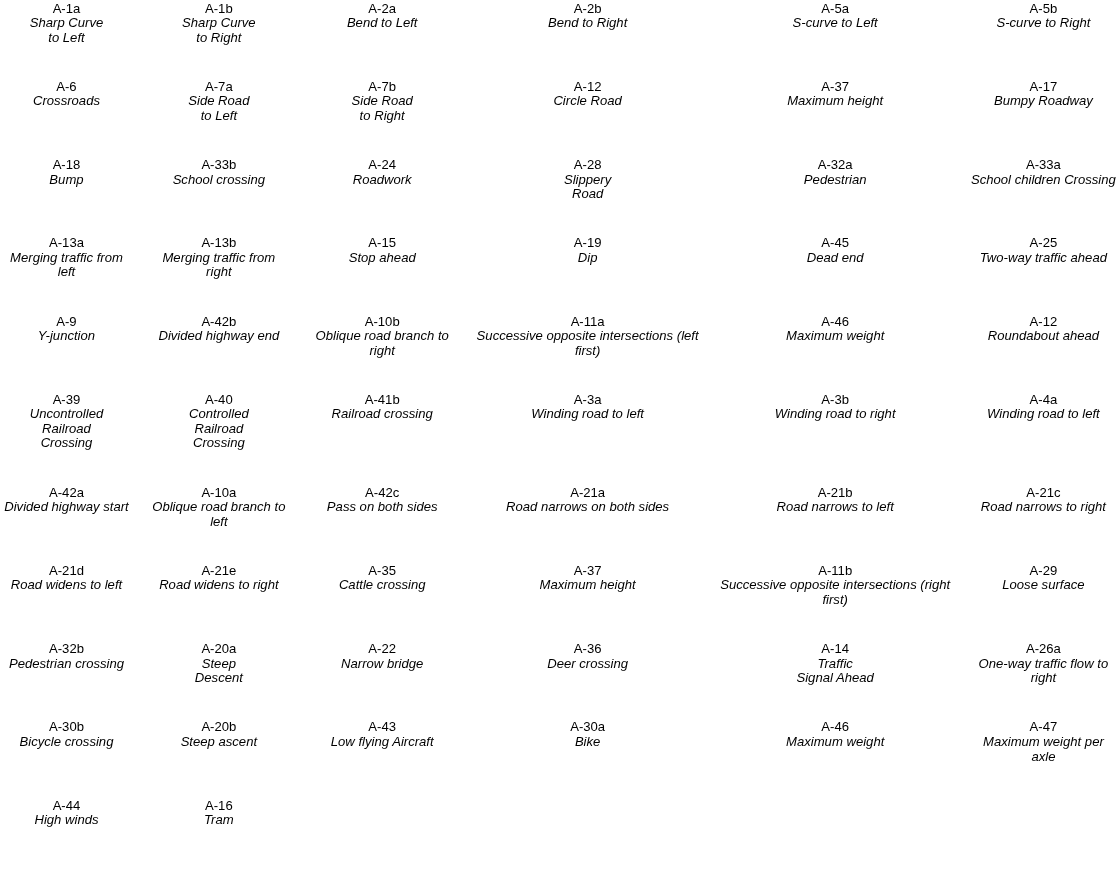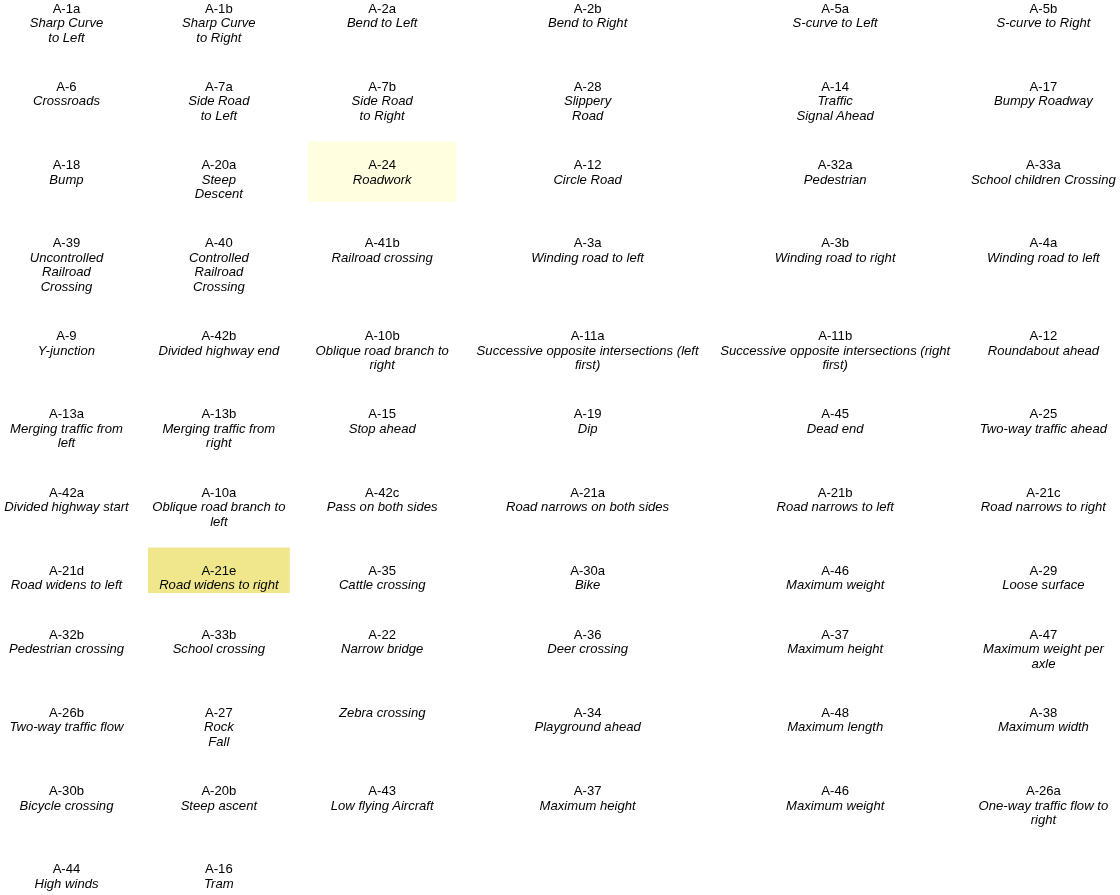A-6 Crossroads | column 4: A-12 Circle Road -> A-28 Slippery Road
A-6 Crossroads | column 5: A-37 Maximum height -> A-14 Traffic Signal Ahead
A-18 Bump | column 2: A-33b School crossing -> A-20a Steep Descent
A-18 Bump | column 3: no background -> lightyellow background
A-18 Bump | column 4: A-28 Slippery Road -> A-12 Circle Road
rows swapped: A-39 Uncontrolled Railroad Crossing <-> A-13a Merging traffic from left
A-9 Y-junction | column 5: A-46 Maximum weight -> A-11b Successive opposite intersections (right first)
A-21d Road widens to left | column 2: no background -> khaki background
A-21d Road widens to left | column 4: A-37 Maximum height -> A-30a Bike
A-21d Road widens to left | column 5: A-11b Successive opposite intersections (right first) -> A-46 Maximum weight
A-32b Pedestrian crossing | column 2: A-20a Steep Descent -> A-33b School crossing
A-32b Pedestrian crossing | column 5: A-14 Traffic Signal Ahead -> A-37 Maximum height
A-32b Pedestrian crossing | column 6: A-26a One-way traffic flow to right -> A-47 Maximum weight per axle
+ row: A-26b Two-way traffic flow | A-27 Rock Fall | Zebra crossing | A-34 Playground ahead | A-48 Maximum length | A-38 Maximum width
A-30b Bicycle crossing | column 4: A-30a Bike -> A-37 Maximum height
A-30b Bicycle crossing | column 6: A-47 Maximum weight per axle -> A-26a One-way traffic flow to right
